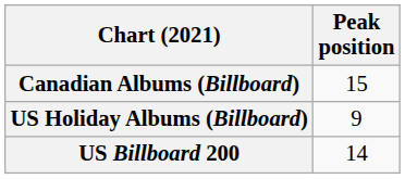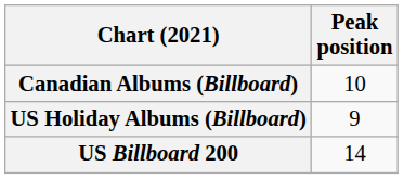Canadian Albums (Billboard) | Peak position: 15 -> 10
